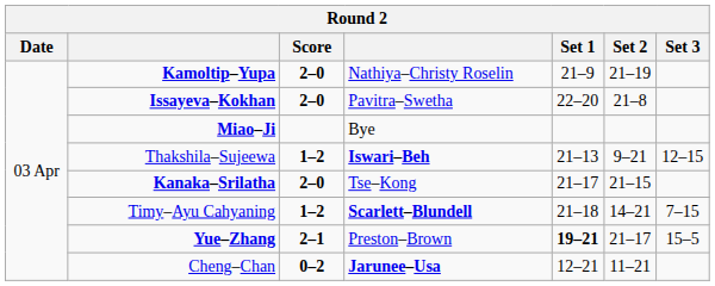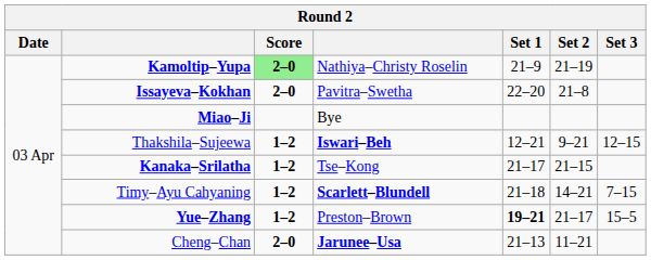Kamoltip–Yupa | Score: no background -> lightgreen background
Thakshila–Sujeewa | Set 1: 21–13 -> 12–21
Kanaka–Srilatha | Score: 2–0 -> 1–2
Yue–Zhang | Score: 2–1 -> 1–2
Cheng–Chan | Score: 0–2 -> 2–0
Cheng–Chan | Set 1: 12–21 -> 21–13
